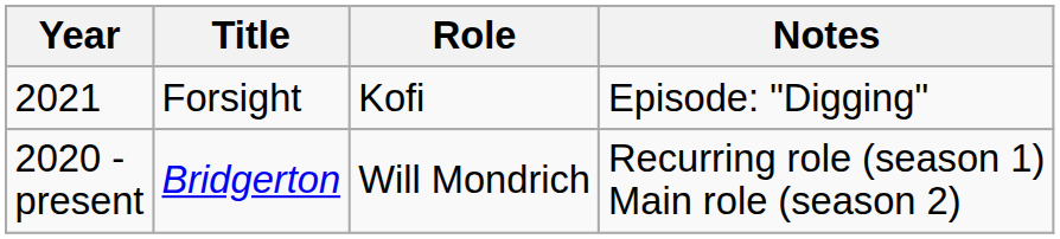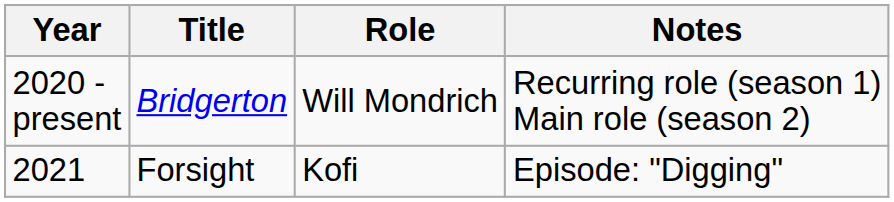rows swapped: 2020 - present <-> 2021
